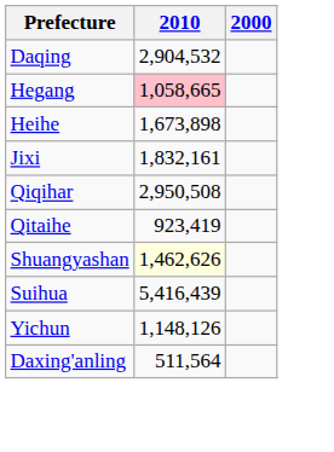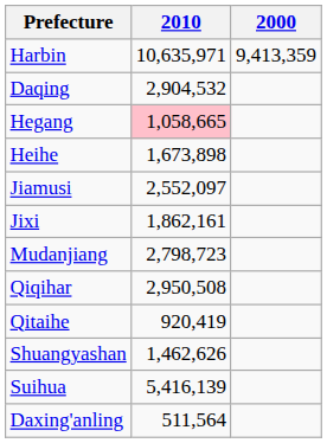+ row: Harbin | 10,635,971 | 9,413,359
+ row: Jiamusi | 2,552,097
Jixi | 2010: 1,832,161 -> 1,862,161
+ row: Mudanjiang | 2,798,723
Qitaihe | 2010: 923,419 -> 920,419
Shuangyashan | 2010: lightyellow background -> no background
Suihua | 2010: 5,416,439 -> 5,416,139
- row: Yichun | 1,148,126
